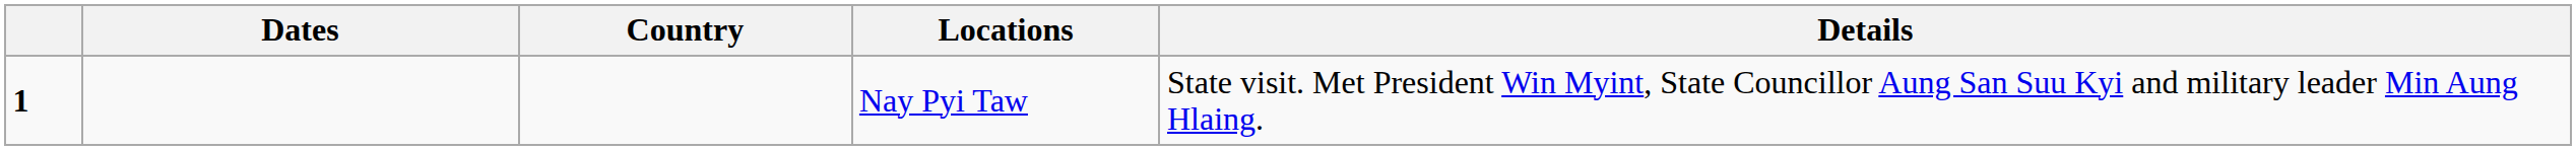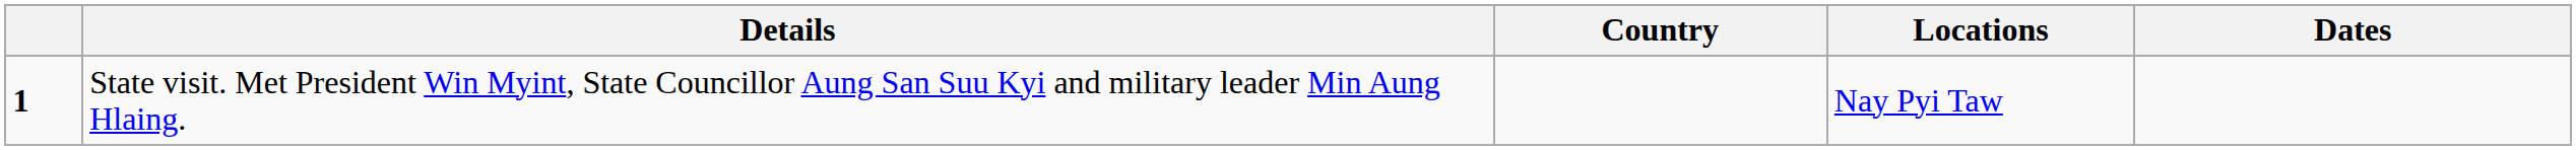columns swapped: Dates <-> Details
